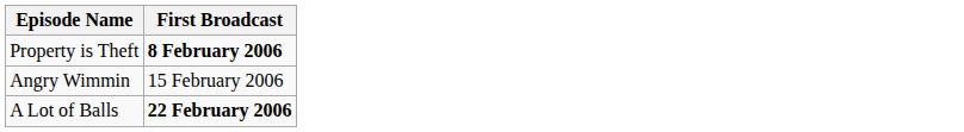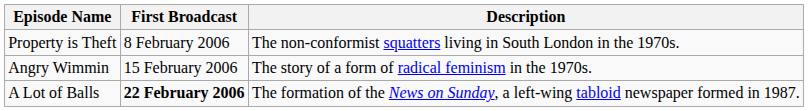+ column: Description | The non-conformist squatters living in South London in the 1970s. | The story of a form of radical feminism in the 1970s. | The formation of the News on Sunday, a left-wing tabloid newspaper formed in 1987.
Property is Theft | First Broadcast: bold -> normal
